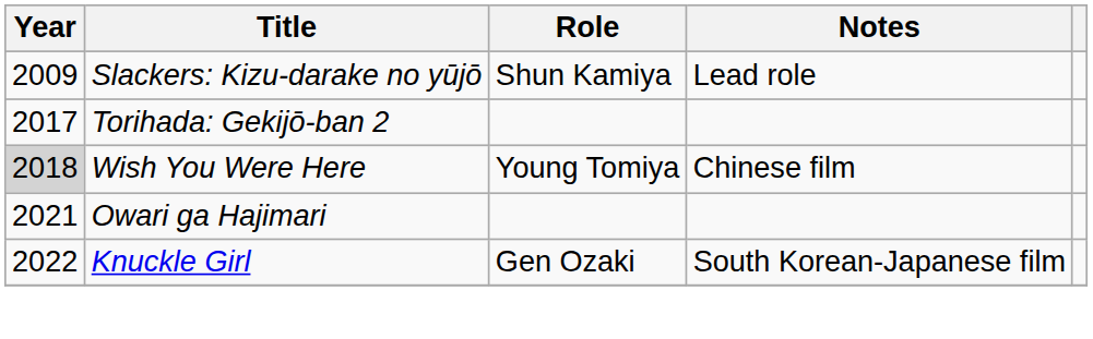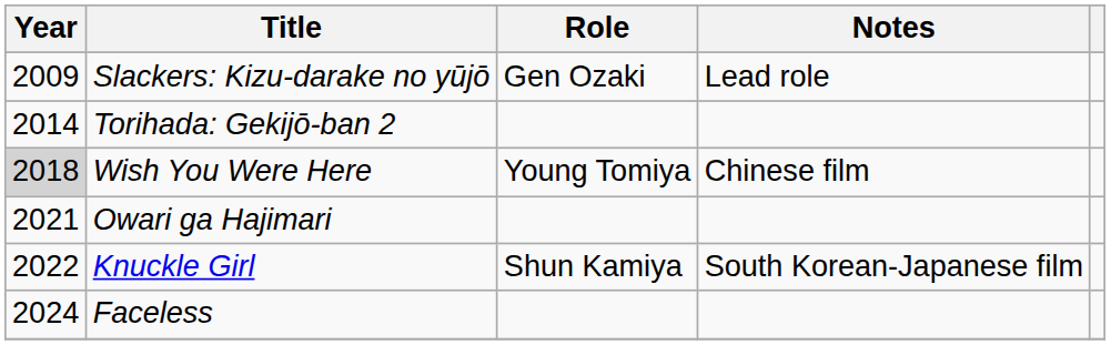Slackers: Kizu-darake no yūjō | Role: Shun Kamiya -> Gen Ozaki
Torihada: Gekijō-ban 2 | Year: 2017 -> 2014
Knuckle Girl | Role: Gen Ozaki -> Shun Kamiya
+ row: 2024 | Faceless
